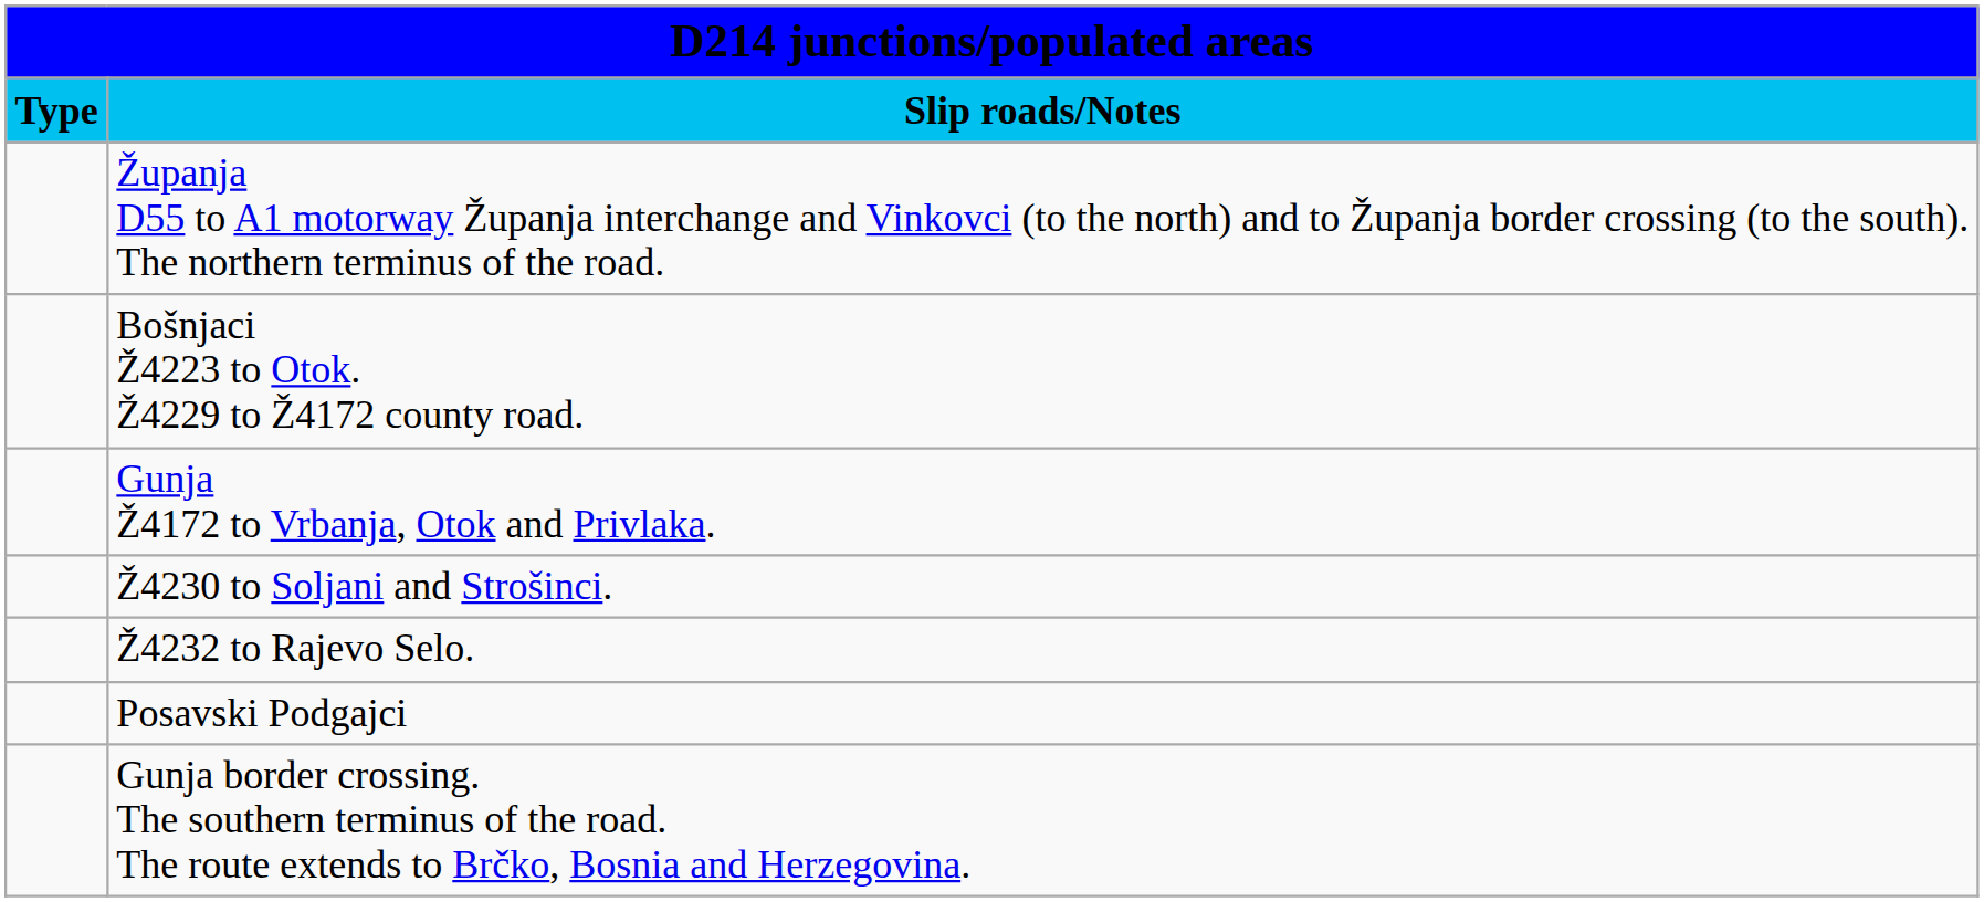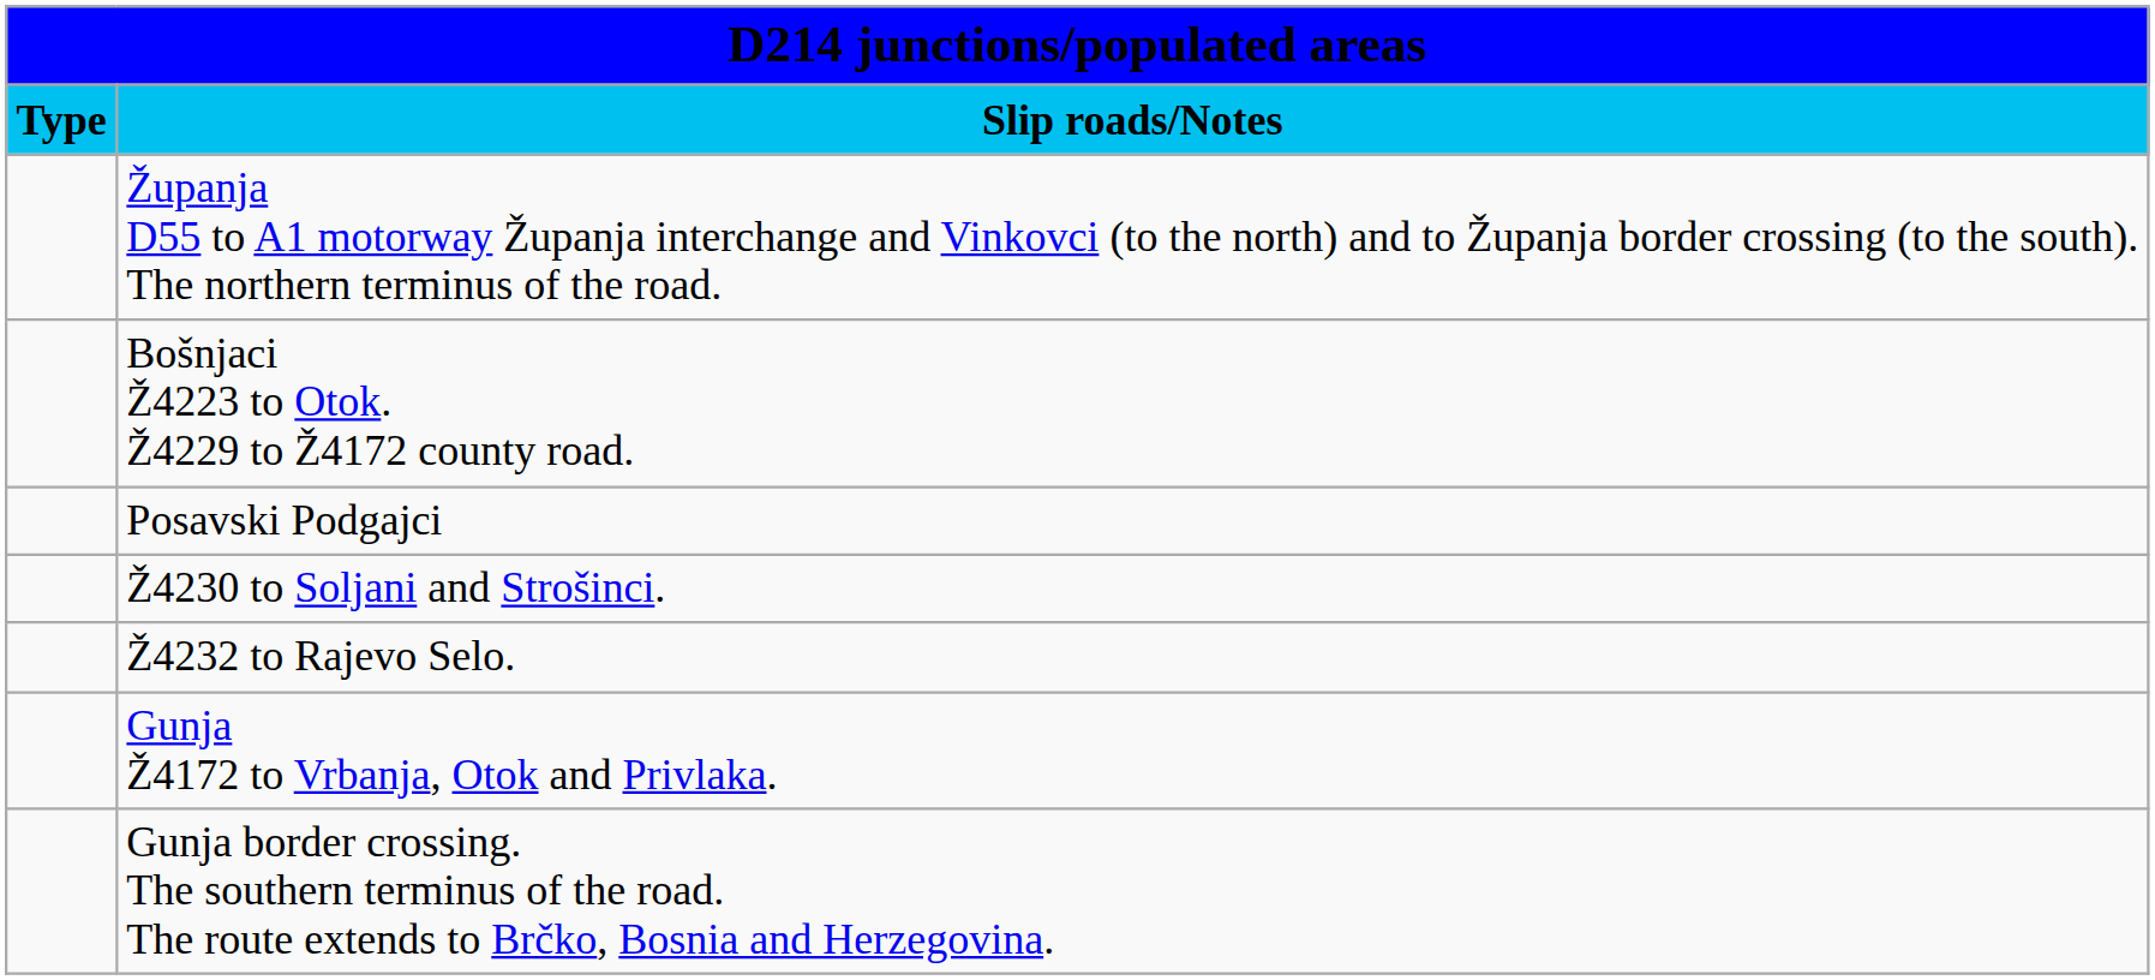rows swapped: Posavski Podgajci <-> Gunja Ž4172 to Vrbanja, Otok and Privlaka.
